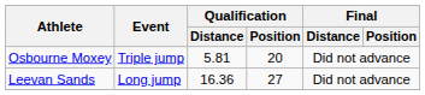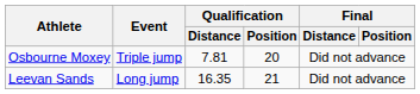Osbourne Moxey | Qualification / Distance: 5.81 -> 7.81
Leevan Sands | Qualification / Distance: 16.36 -> 16.35
Leevan Sands | Qualification / Position: 27 -> 21
